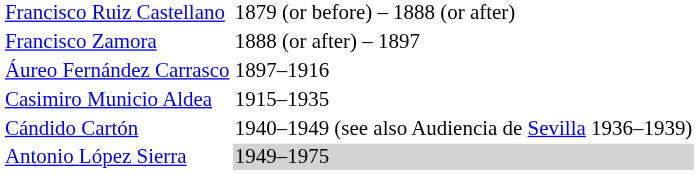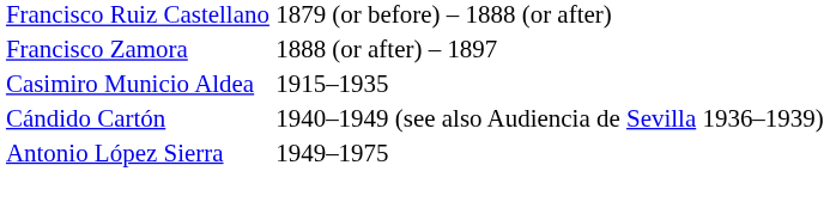- row: Áureo Fernández Carrasco | 1897–1916
Antonio López Sierra | column 2: lightgrey background -> no background
